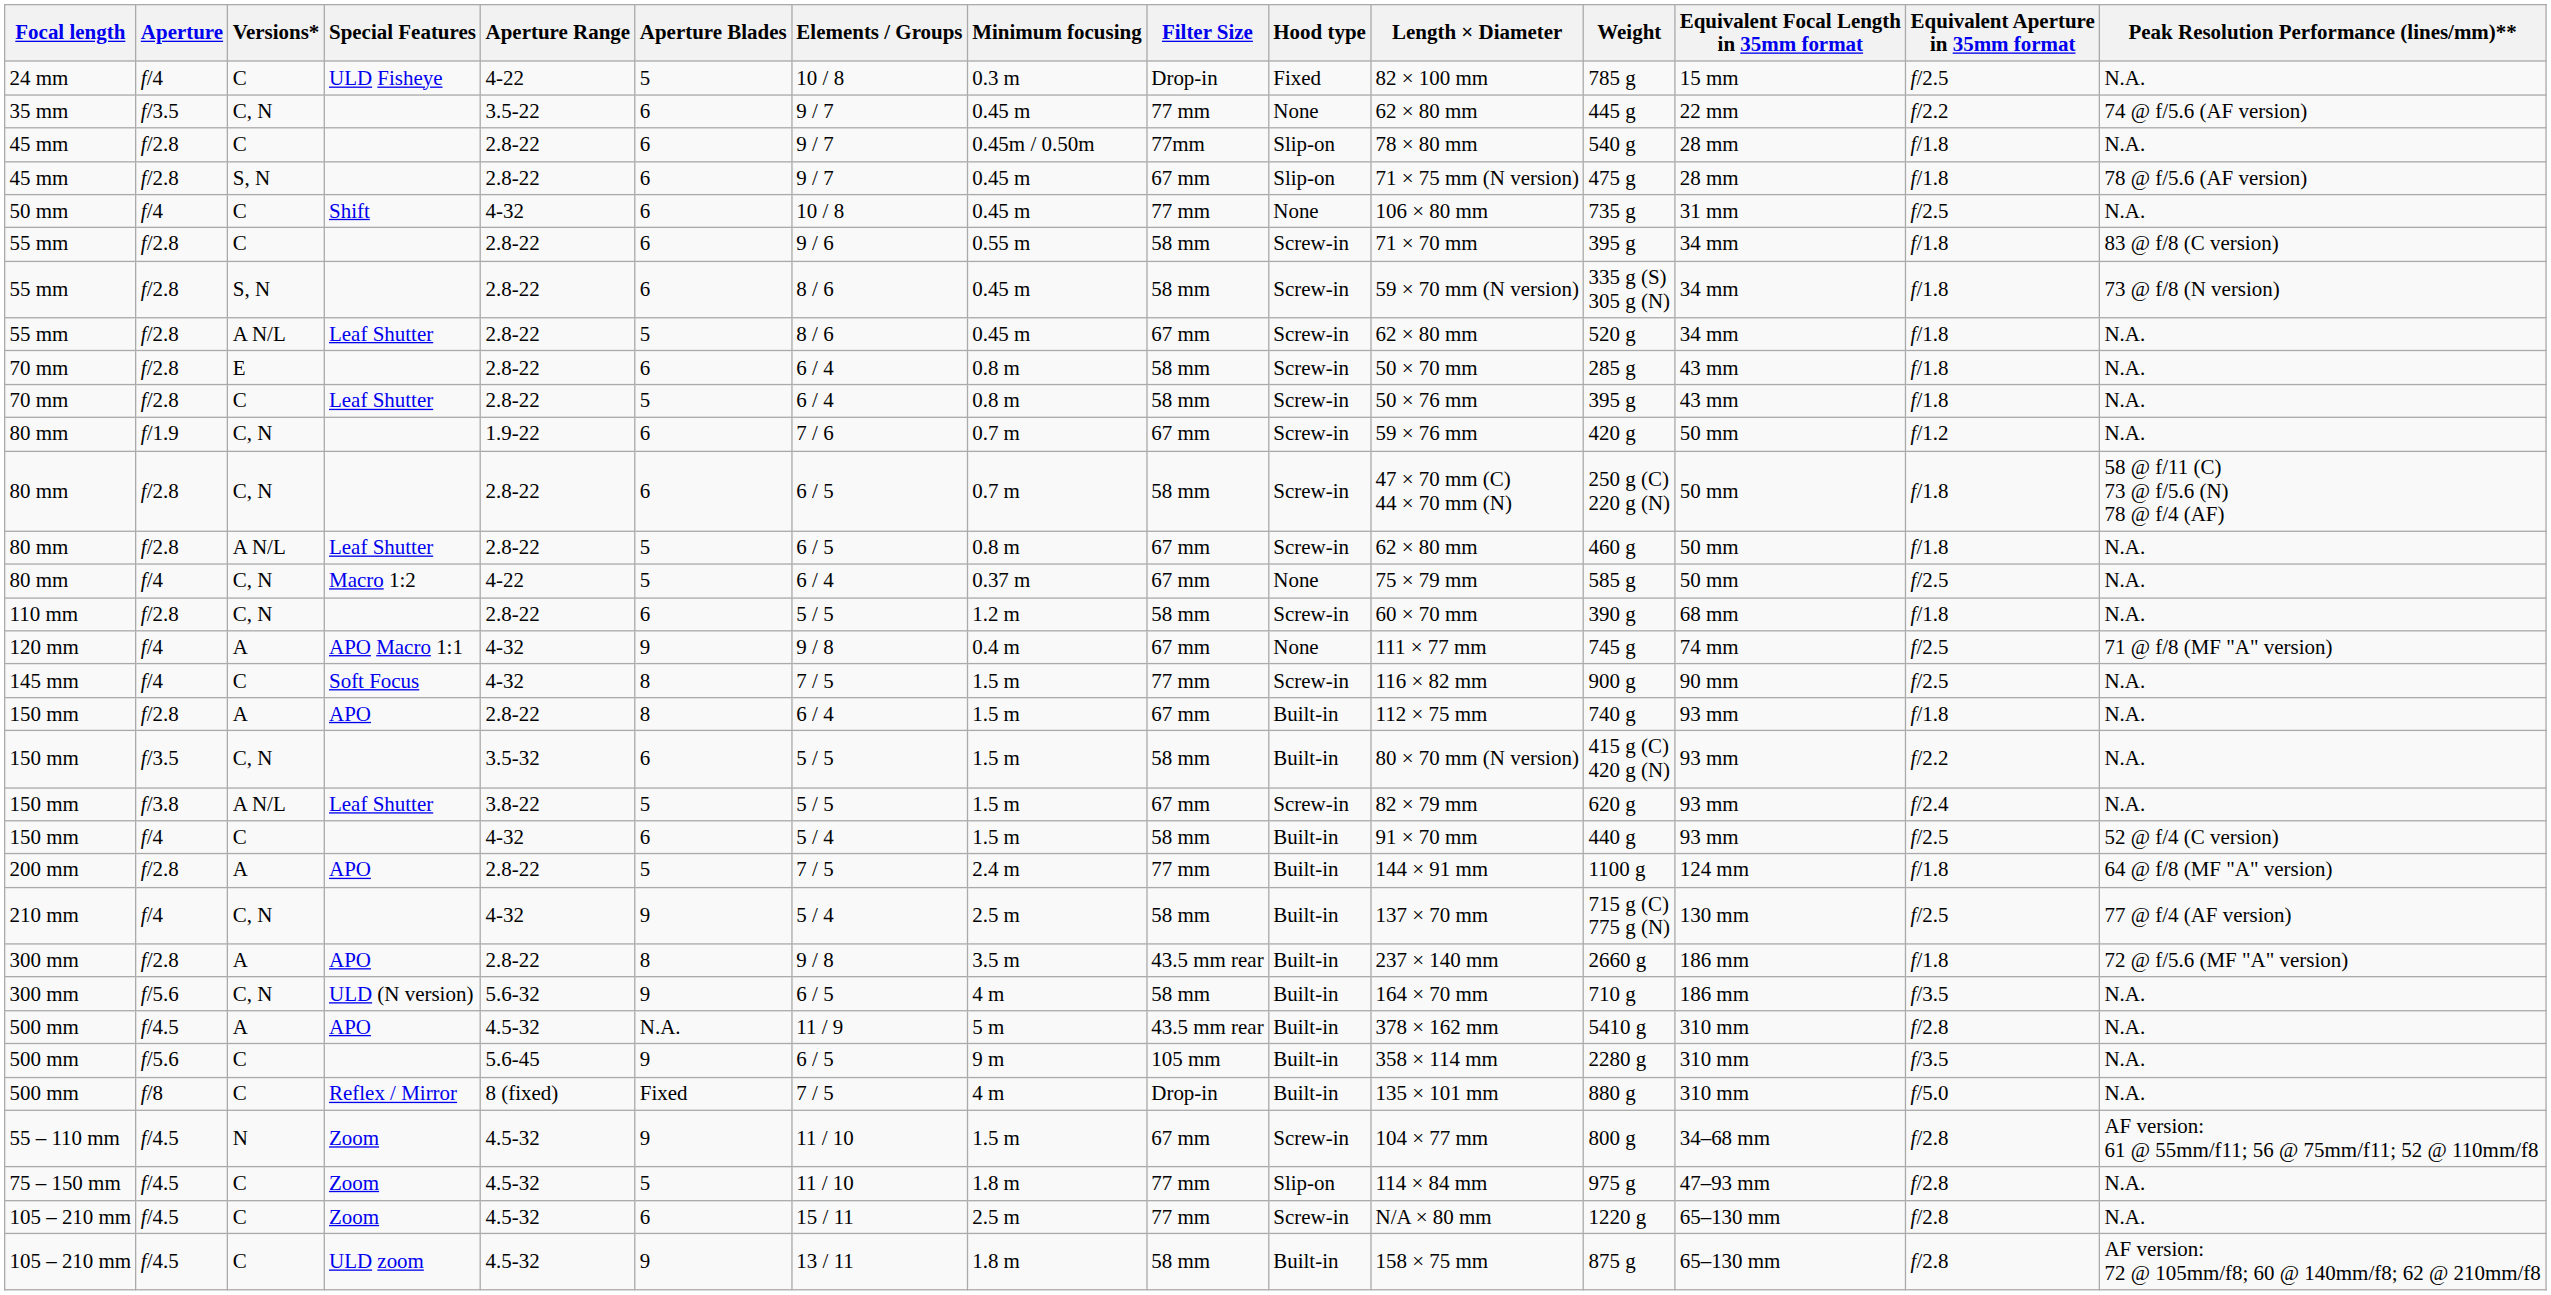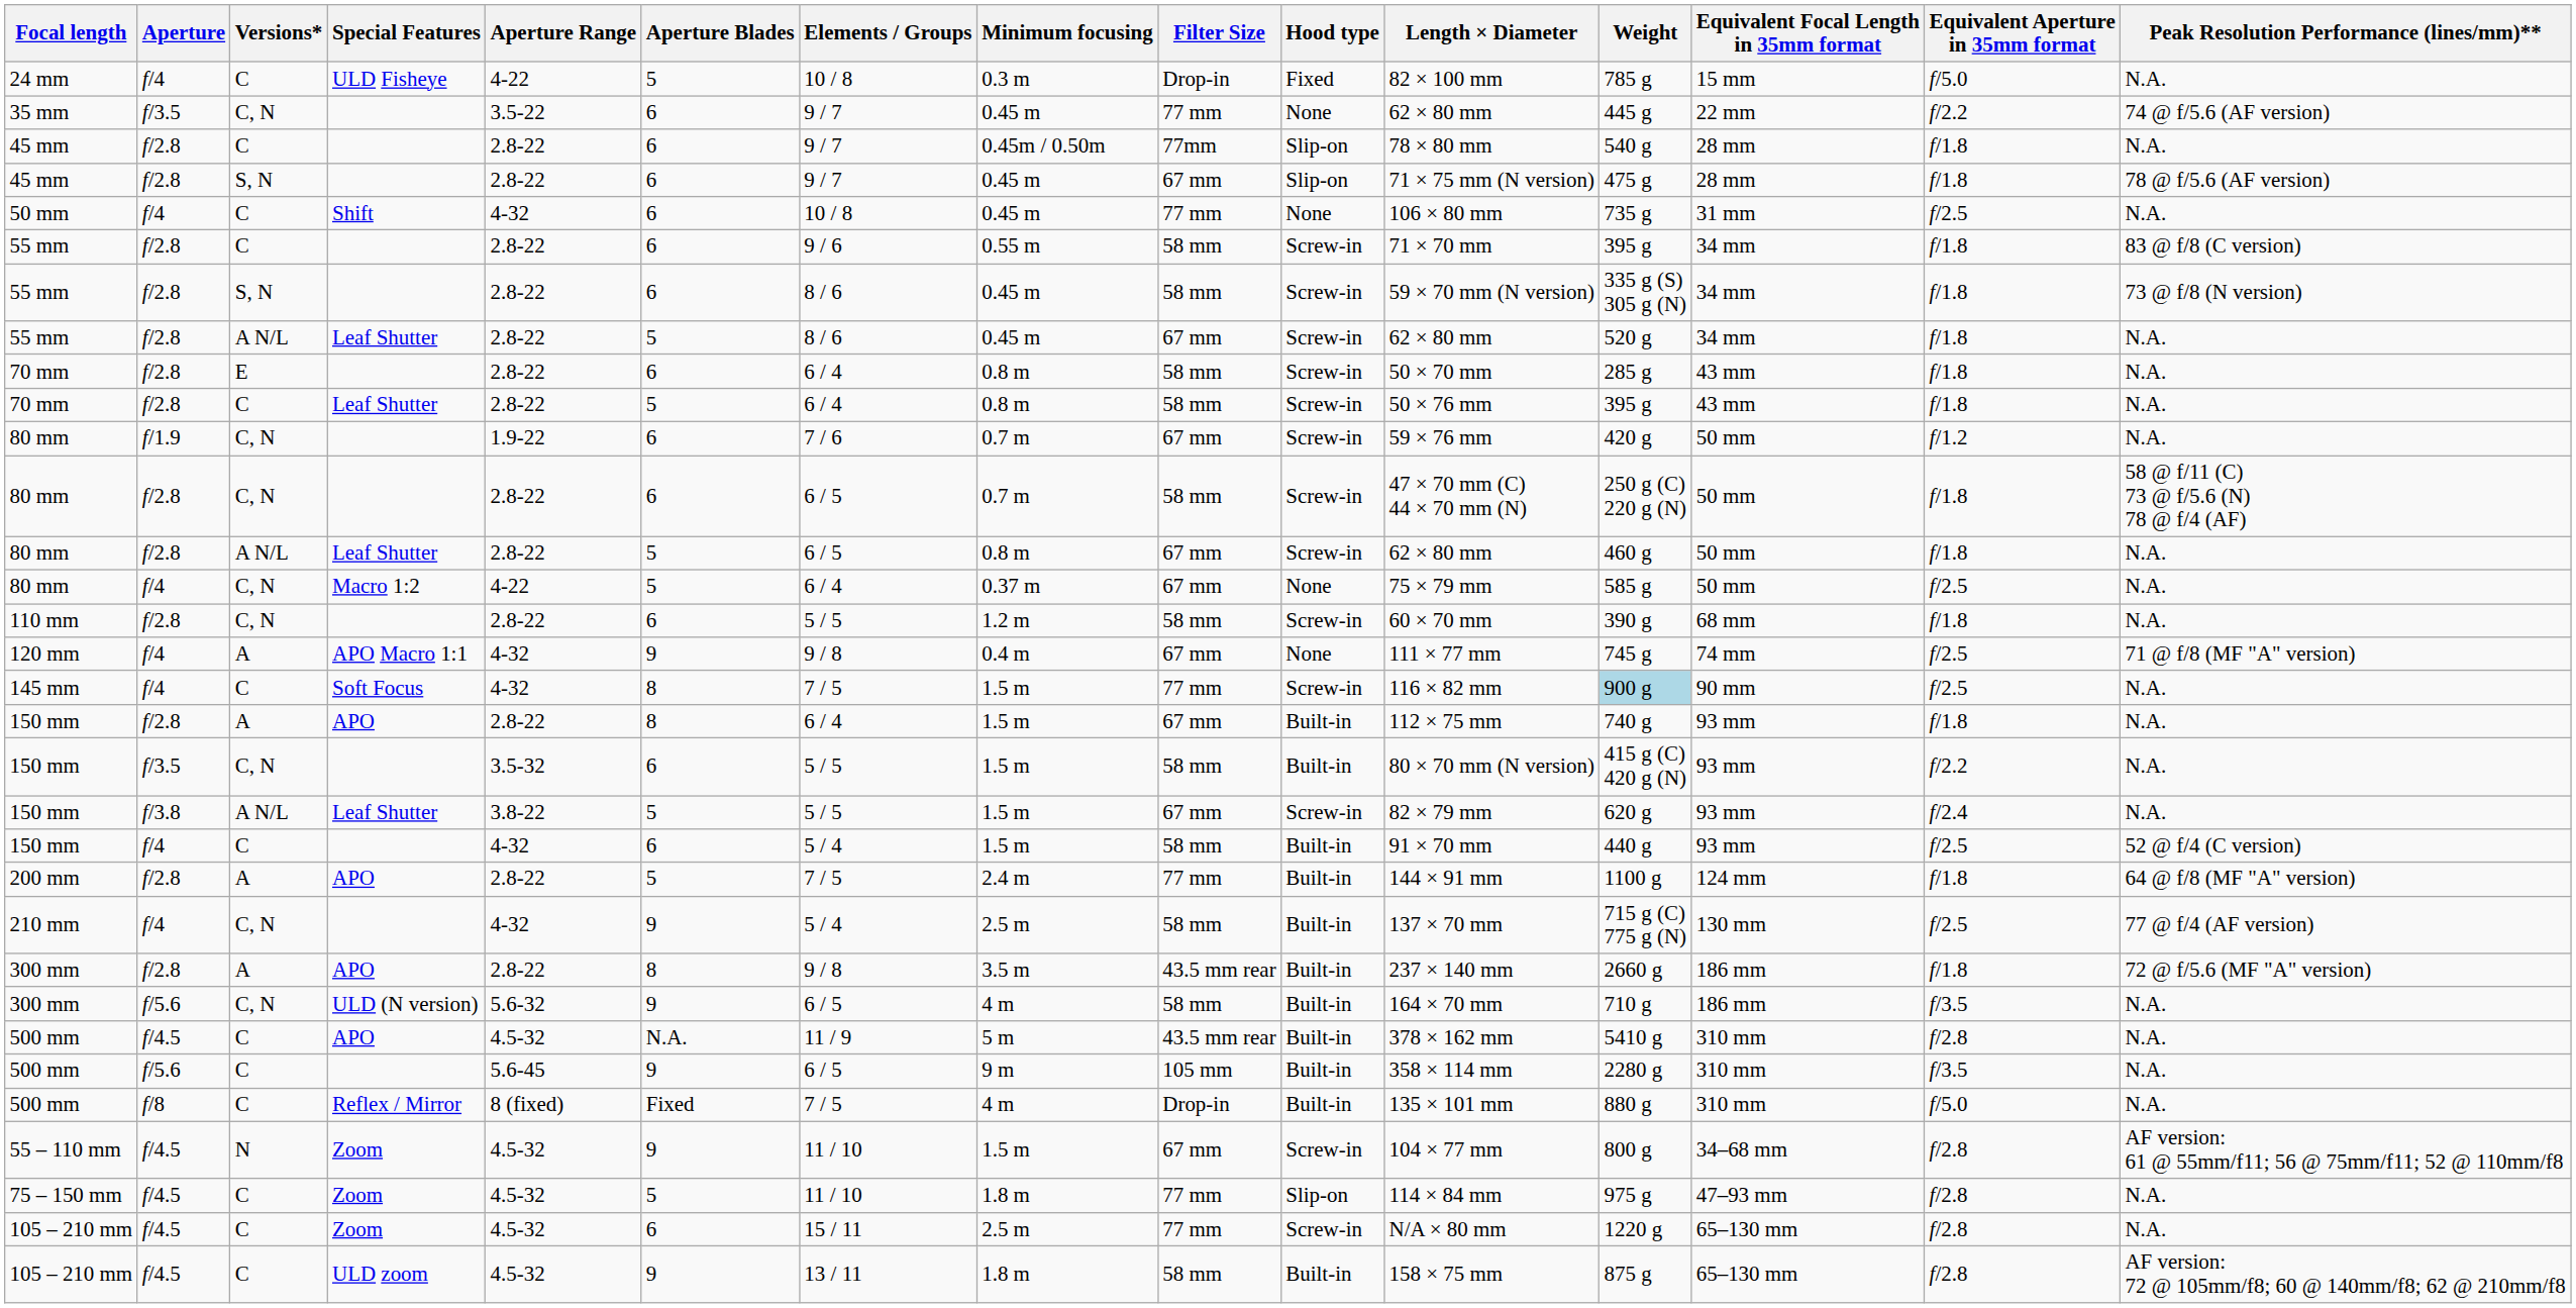24 mm | Equivalent Aperture in 35mm format: f/2.5 -> f/5.0
145 mm | Weight: no background -> lightblue background
500 mm / APO | Versions*: A -> C
